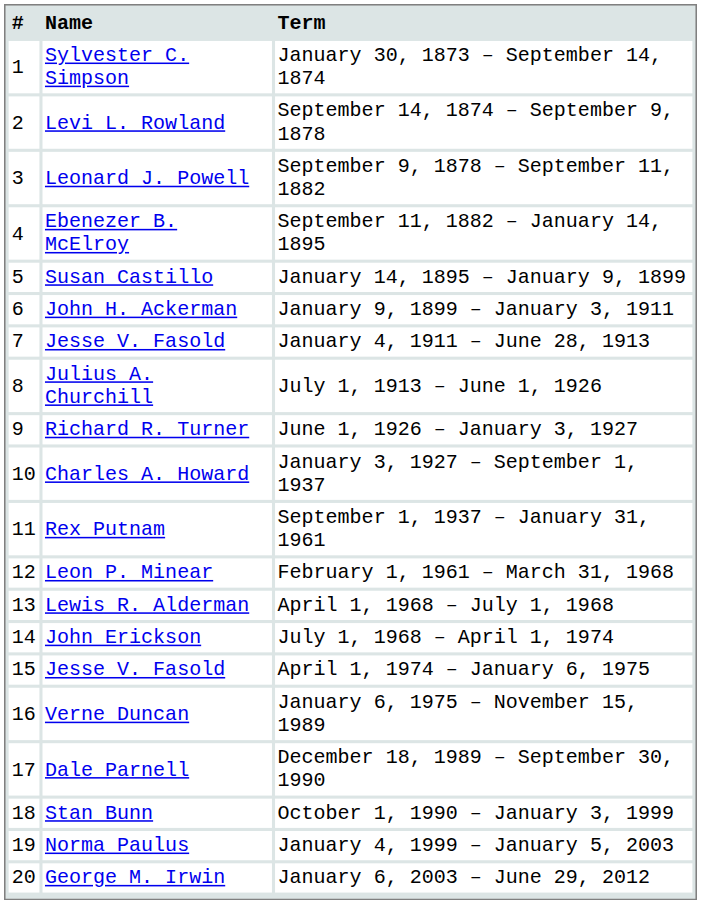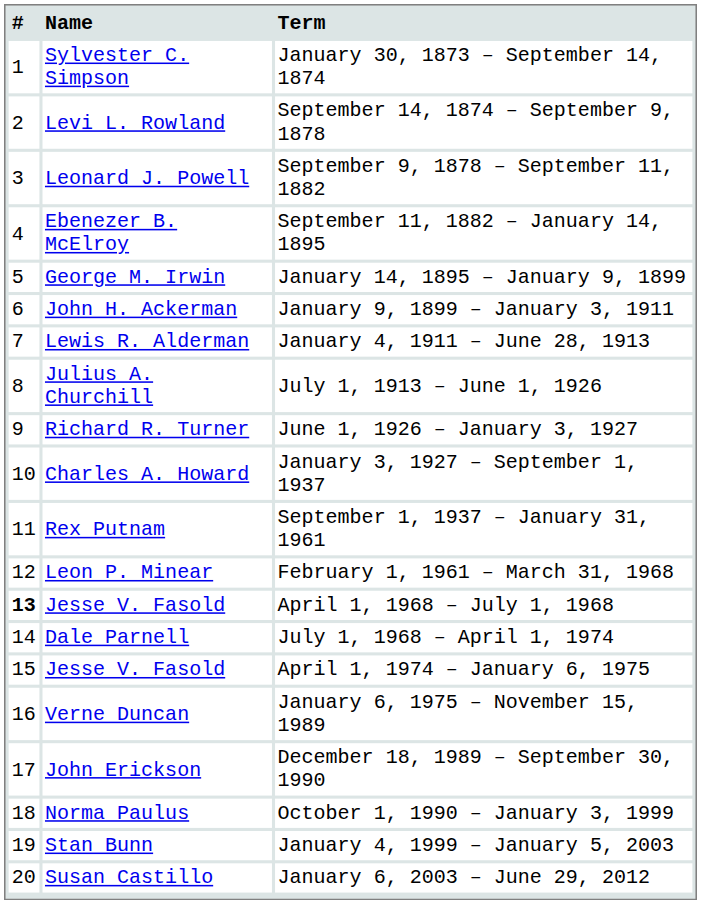January 14, 1895 – January 9, 1899 | Name: Susan Castillo -> George M. Irwin
January 4, 1911 – June 28, 1913 | Name: Jesse V. Fasold -> Lewis R. Alderman
April 1, 1968 – July 1, 1968 | #: normal -> bold
April 1, 1968 – July 1, 1968 | Name: Lewis R. Alderman -> Jesse V. Fasold
July 1, 1968 – April 1, 1974 | Name: John Erickson -> Dale Parnell
December 18, 1989 – September 30, 1990 | Name: Dale Parnell -> John Erickson
October 1, 1990 – January 3, 1999 | Name: Stan Bunn -> Norma Paulus
January 4, 1999 – January 5, 2003 | Name: Norma Paulus -> Stan Bunn
January 6, 2003 – June 29, 2012 | Name: George M. Irwin -> Susan Castillo
